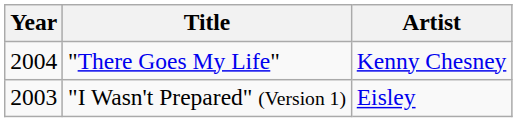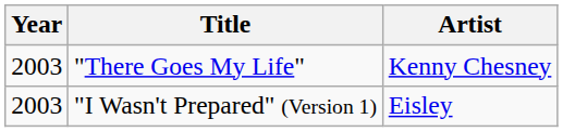"There Goes My Life" | Year: 2004 -> 2003
